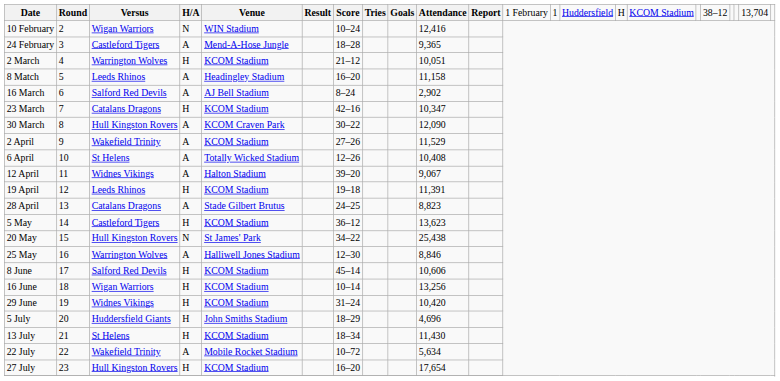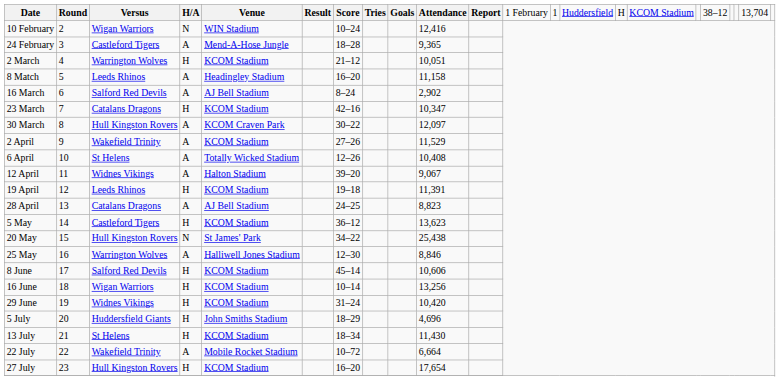30 March | column 10: 12,090 -> 12,097
28 April | column 5: Stade Gilbert Brutus -> AJ Bell Stadium
22 July | column 10: 5,634 -> 6,664
